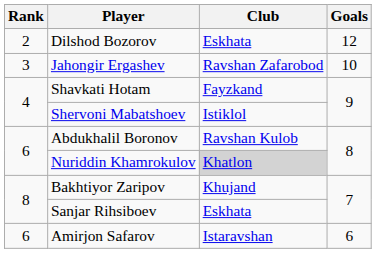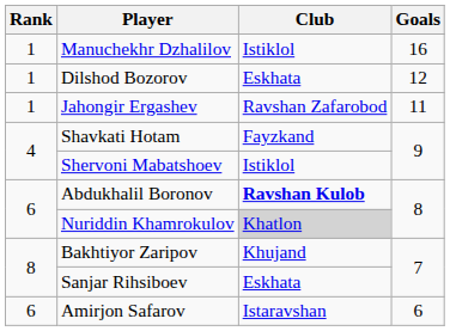+ row: 1 | Manuchekhr Dzhalilov | Istiklol | 16
Dilshod Bozorov | Rank: 2 -> 1
Jahongir Ergashev | Rank: 3 -> 1
Jahongir Ergashev | Goals: 10 -> 11
Abdukhalil Boronov | Club: normal -> bold
